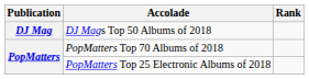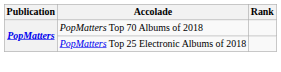- row: DJ Mag | DJ Mags Top 50 Albums of 2018
